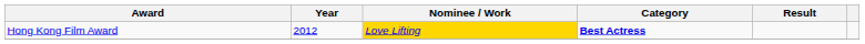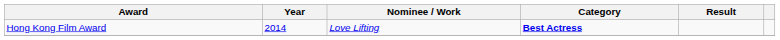Hong Kong Film Award | Year: 2012 -> 2014
Hong Kong Film Award | Nominee / Work: gold background -> no background
